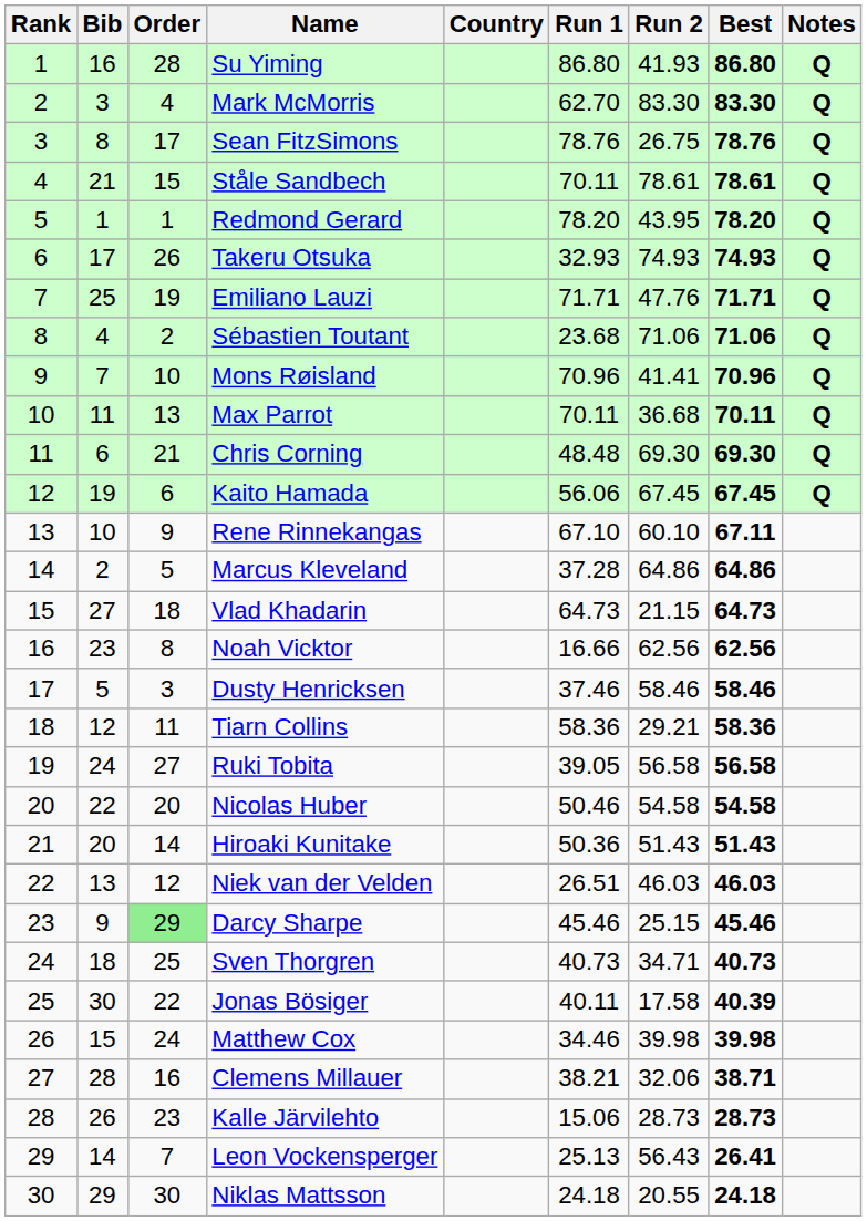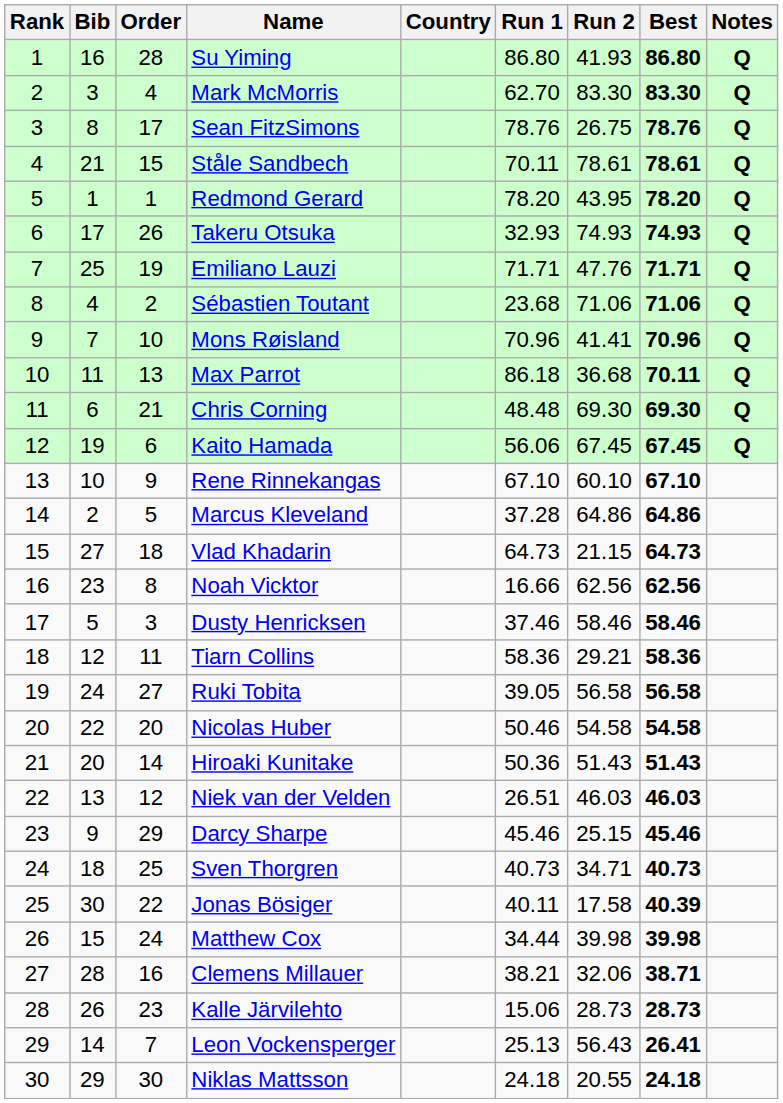Max Parrot | Run 1: 70.11 -> 86.18
Rene Rinnekangas | Best: 67.11 -> 67.10
Darcy Sharpe | Order: lightgreen background -> no background
Matthew Cox | Run 1: 34.46 -> 34.44
